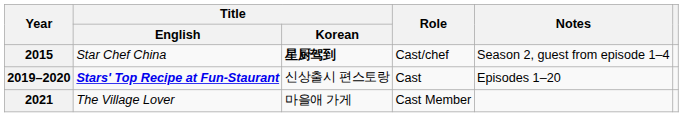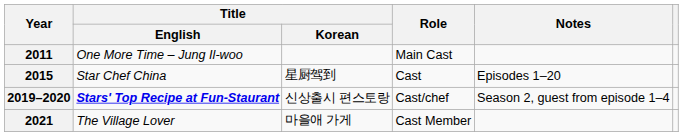+ row: 2011 | One More Time – Jung Il-woo | Main Cast
2015 | Title / Korean: bold -> normal
2015 | Role: Cast/chef -> Cast
2015 | Notes: Season 2, guest from episode 1–4 -> Episodes 1–20
2019–2020 | Role: Cast -> Cast/chef
2019–2020 | Notes: Episodes 1–20 -> Season 2, guest from episode 1–4
